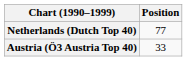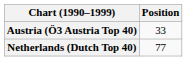rows swapped: Austria (Ö3 Austria Top 40) <-> Netherlands (Dutch Top 40)
